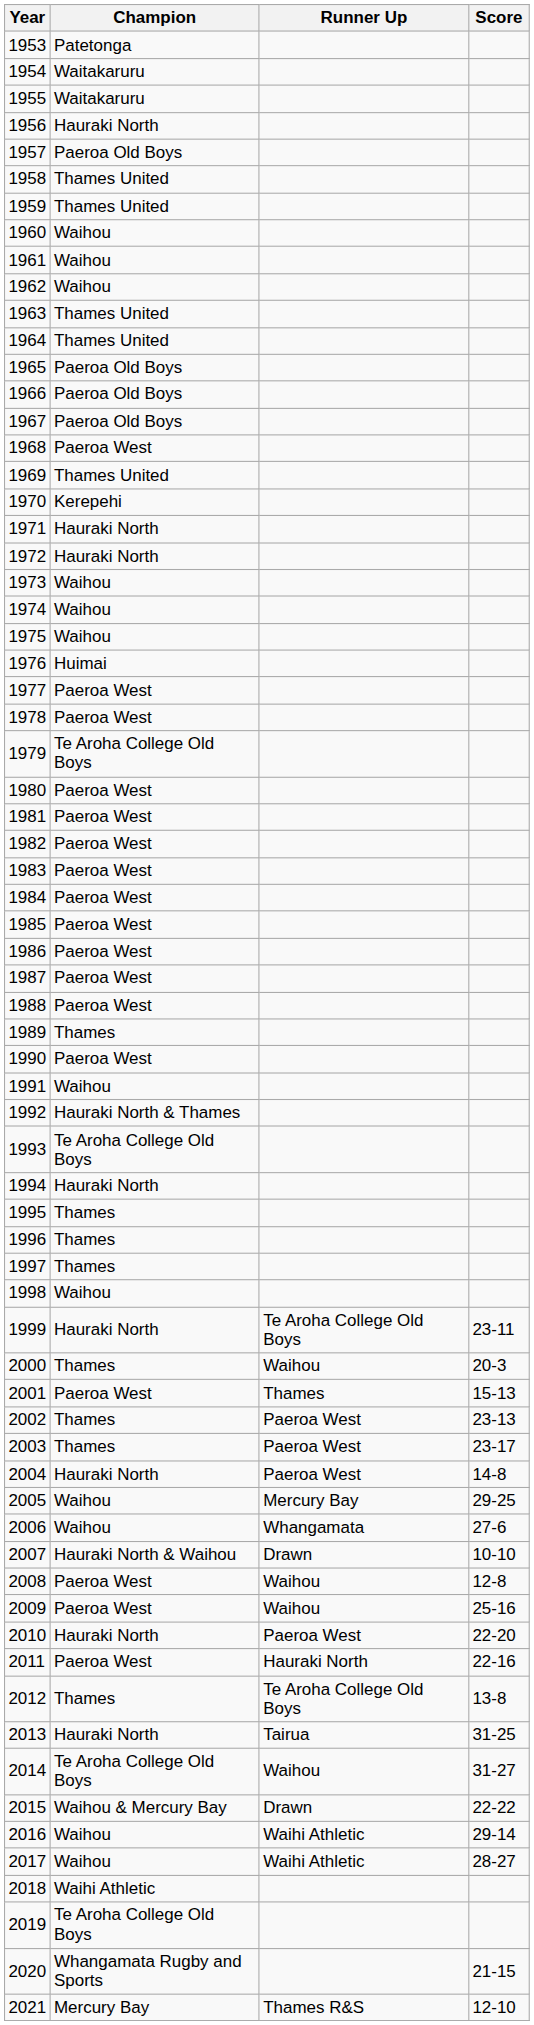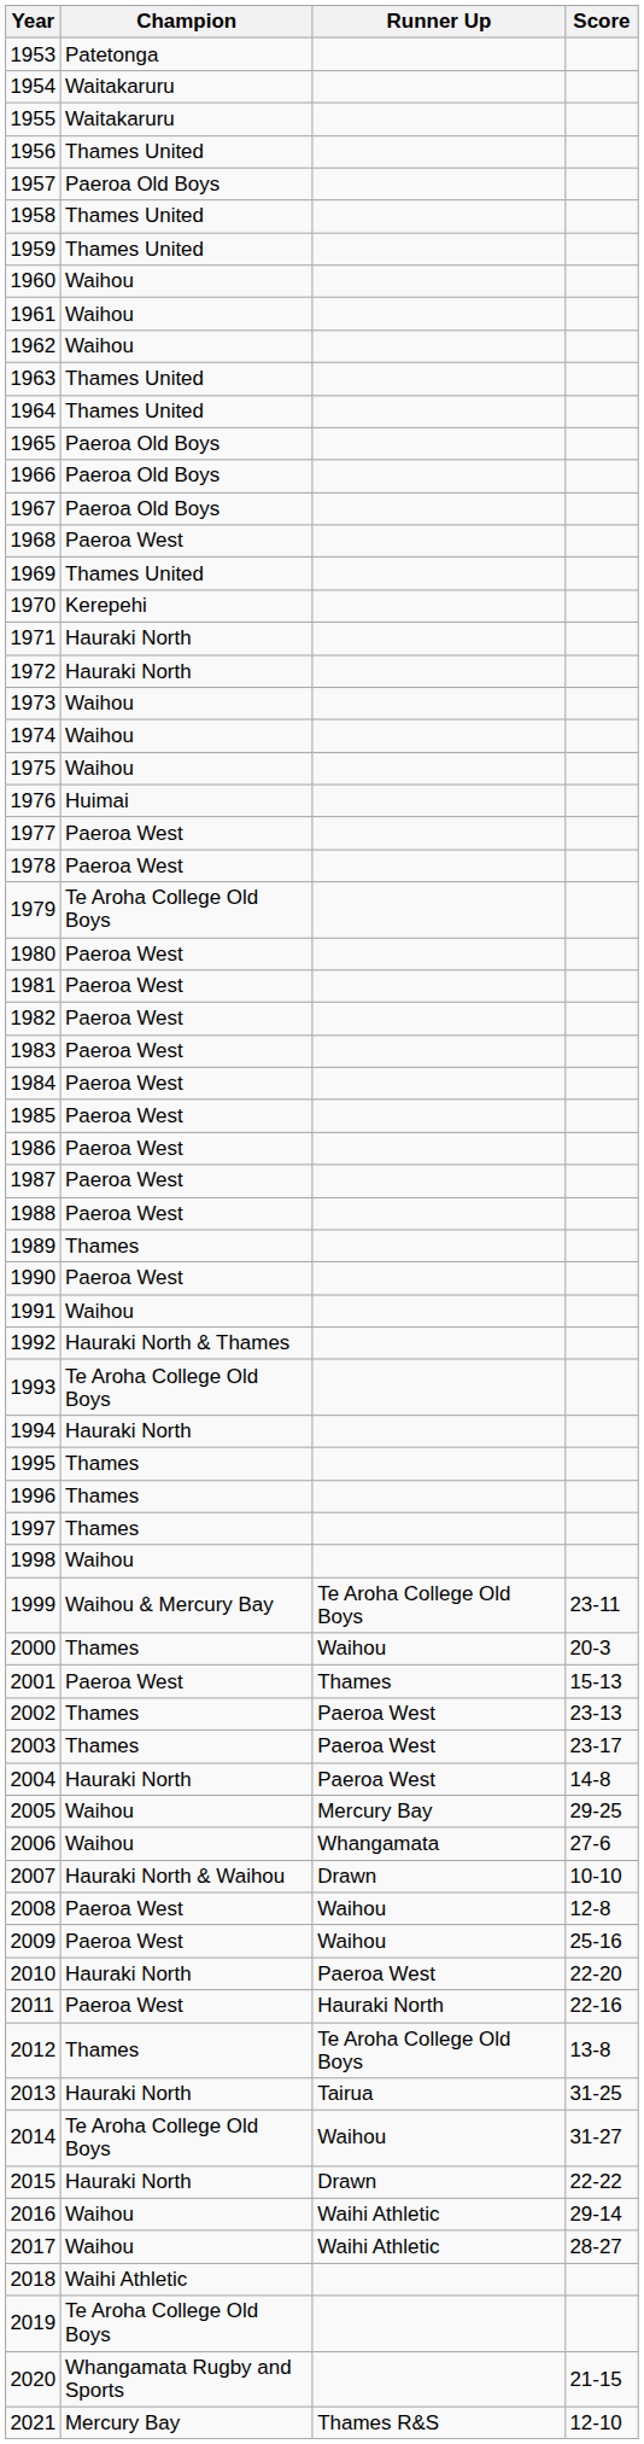1956 | Champion: Hauraki North -> Thames United
1999 | Champion: Hauraki North -> Waihou & Mercury Bay
2015 | Champion: Waihou & Mercury Bay -> Hauraki North
